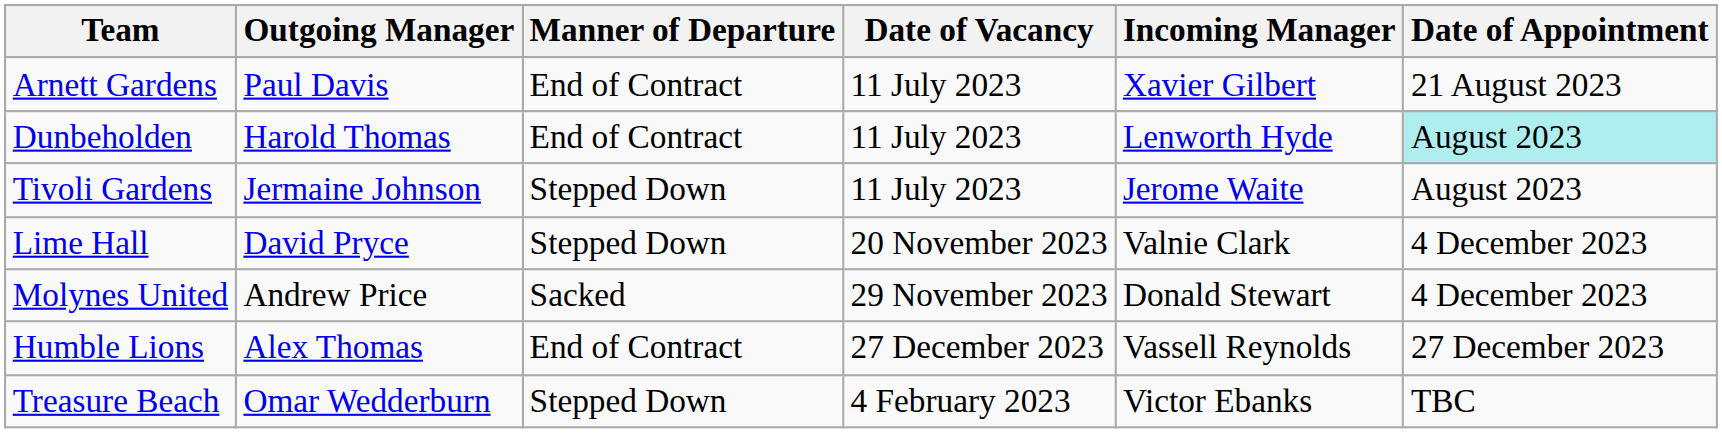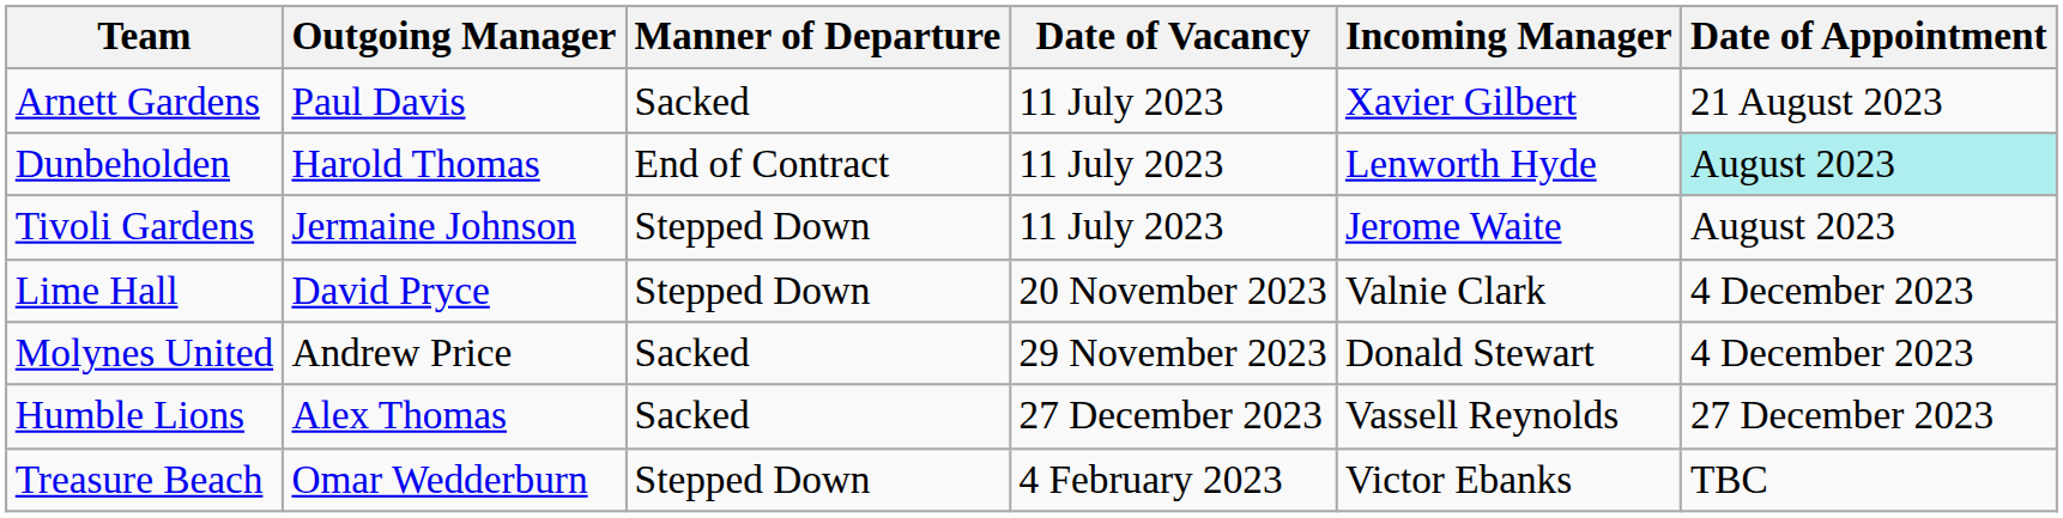Arnett Gardens | Manner of Departure: End of Contract -> Sacked
Humble Lions | Manner of Departure: End of Contract -> Sacked
